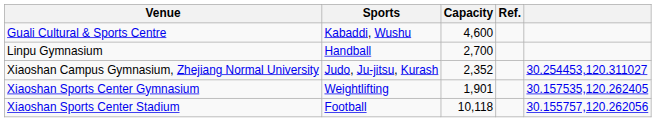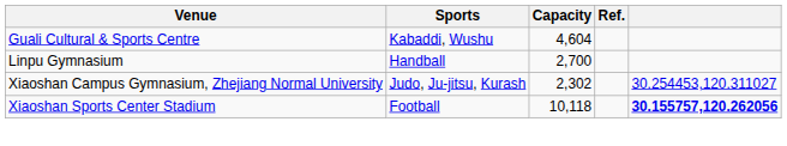Guali Cultural & Sports Centre | Capacity: 4,600 -> 4,604
Xiaoshan Campus Gymnasium, Zhejiang Normal University | Capacity: 2,352 -> 2,302
- row: Xiaoshan Sports Center Gymnasium | Weightlifting | 1,901 | 30.157535,120.262405
Xiaoshan Sports Center Stadium | column 5: normal -> bold
